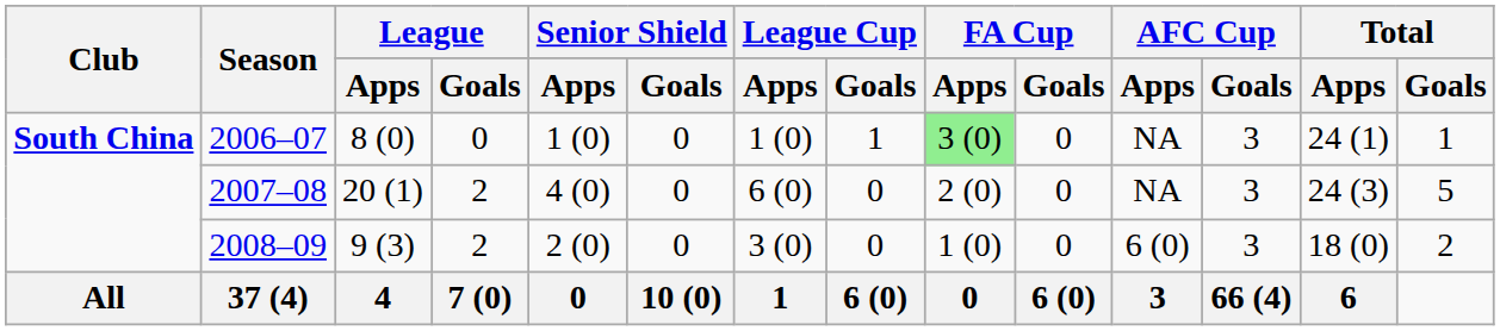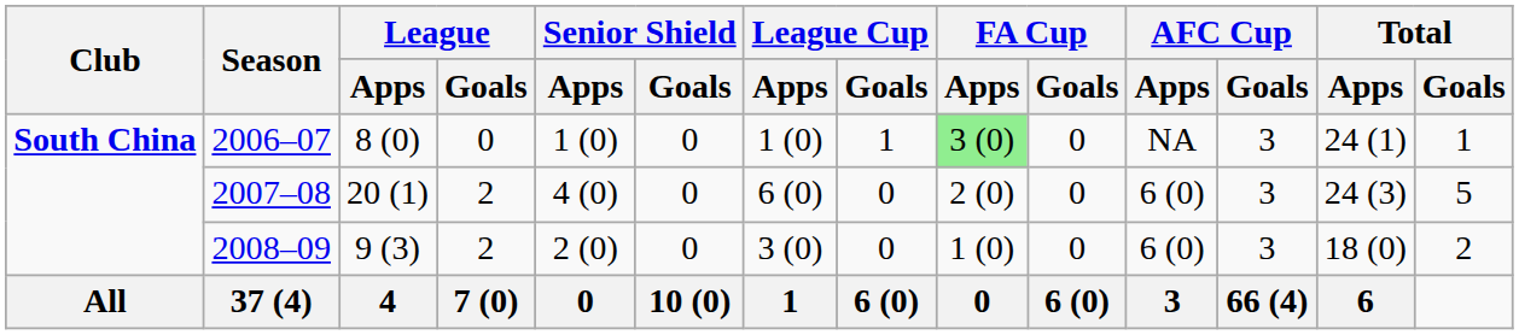2007–08 | AFC Cup / Apps: NA -> 6 (0)
